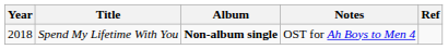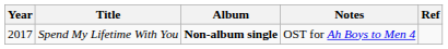Spend My Lifetime With You | Year: 2018 -> 2017
